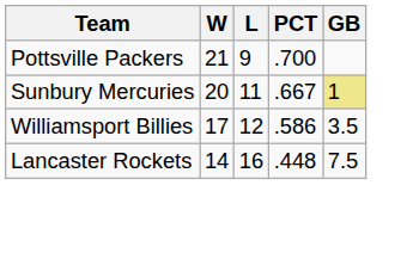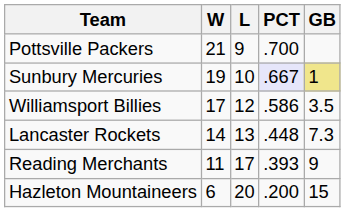Sunbury Mercuries | W: 20 -> 19
Sunbury Mercuries | L: 11 -> 10
Sunbury Mercuries | PCT: no background -> lavender background
Lancaster Rockets | L: 16 -> 13
Lancaster Rockets | GB: 7.5 -> 7.3
+ row: Reading Merchants | 11 | 17 | .393 | 9
+ row: Hazleton Mountaineers | 6 | 20 | .200 | 15
